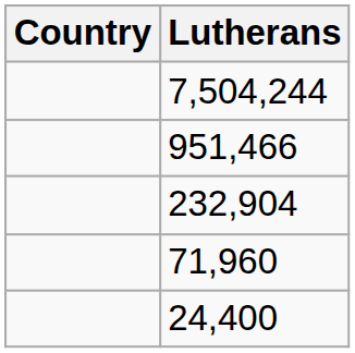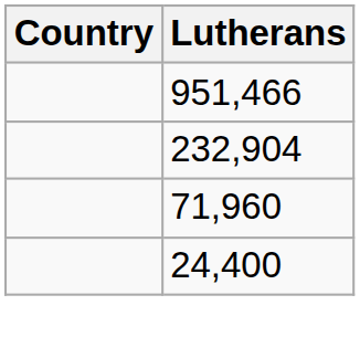- row: 7,504,244
